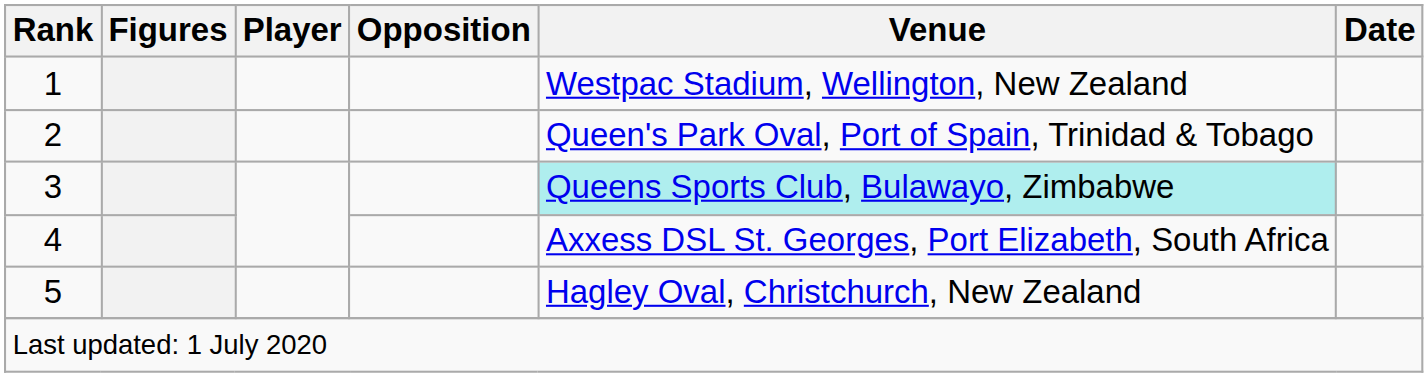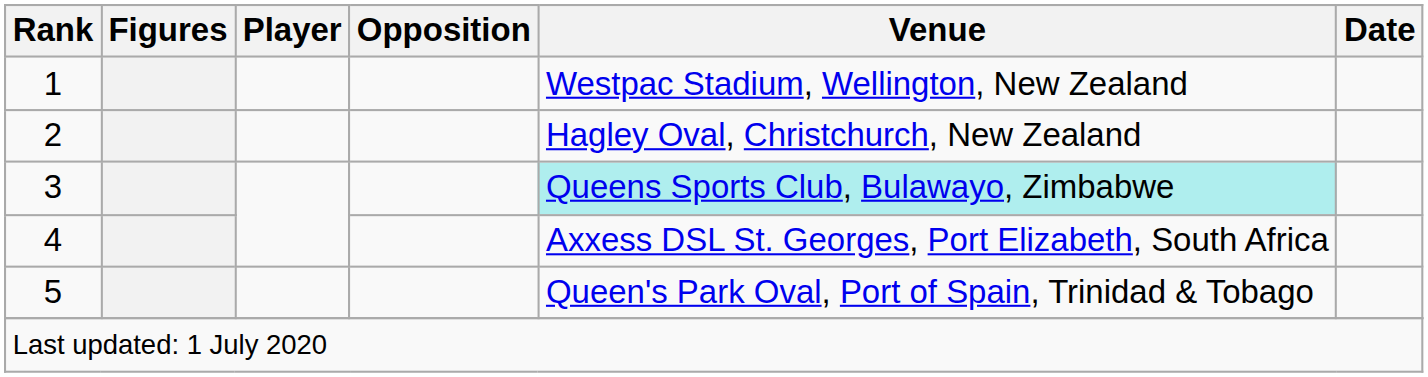2 | Venue: Queen's Park Oval, Port of Spain, Trinidad & Tobago -> Hagley Oval, Christchurch, New Zealand
5 | Venue: Hagley Oval, Christchurch, New Zealand -> Queen's Park Oval, Port of Spain, Trinidad & Tobago
